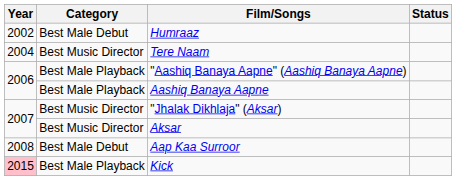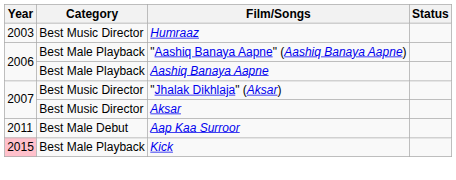Humraaz | Year: 2002 -> 2003
Humraaz | Category: Best Male Debut -> Best Music Director
- row: 2004 | Best Music Director | Tere Naam
Aap Kaa Surroor | Year: 2008 -> 2011
